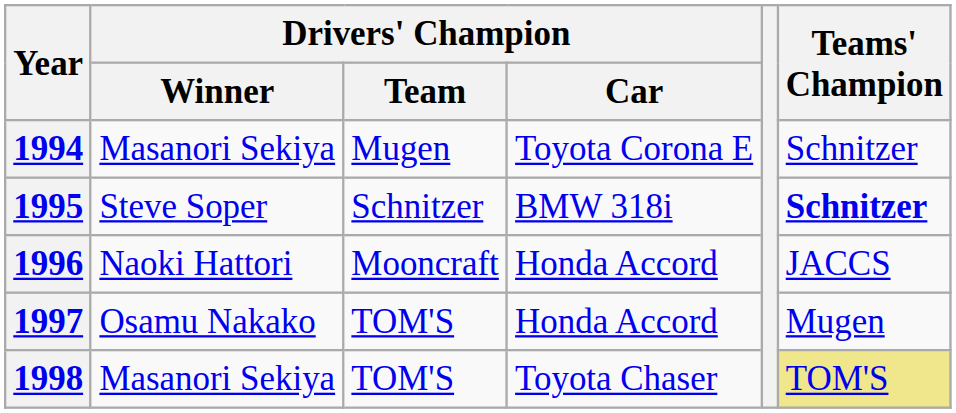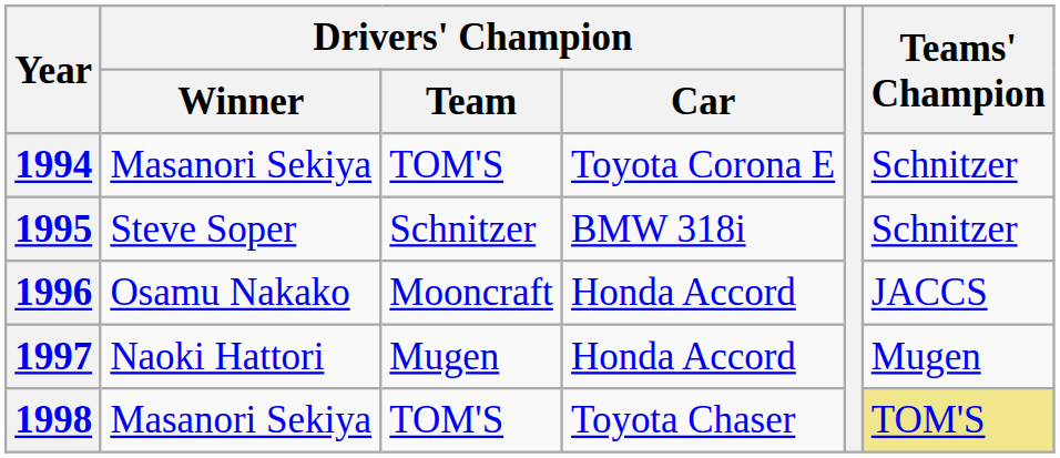1994 | Drivers' Champion / Team: Mugen -> TOM'S
1995 | Teams' Champion: bold -> normal
1996 | Drivers' Champion / Winner: Naoki Hattori -> Osamu Nakako
1997 | Drivers' Champion / Winner: Osamu Nakako -> Naoki Hattori
1997 | Drivers' Champion / Team: TOM'S -> Mugen
